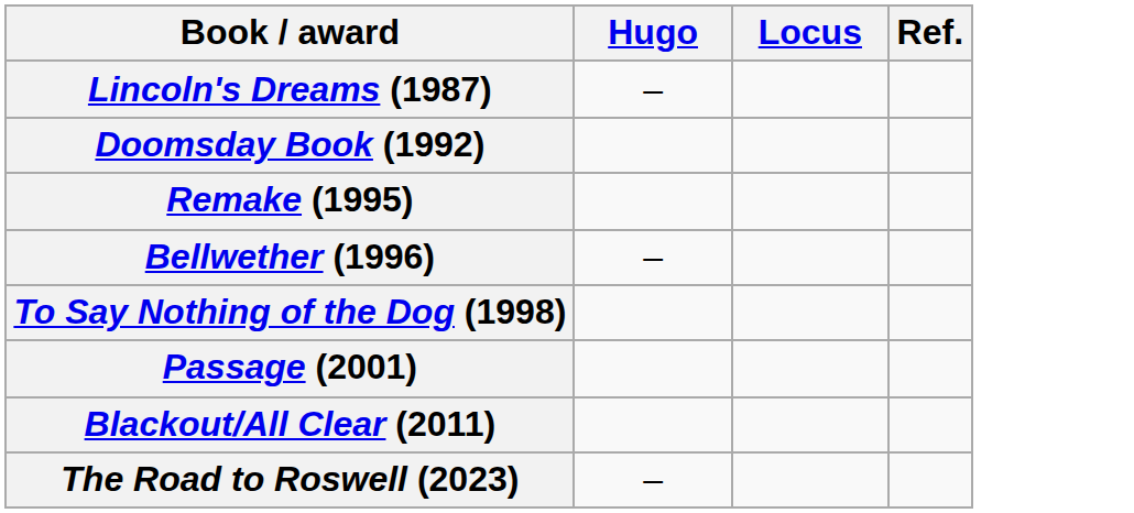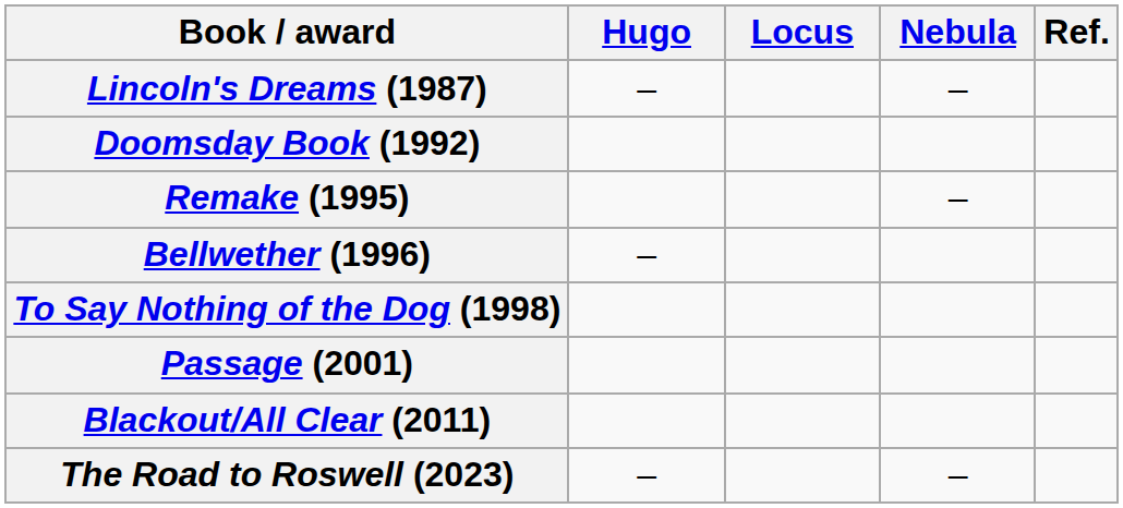+ column: Nebula | – | – | –
